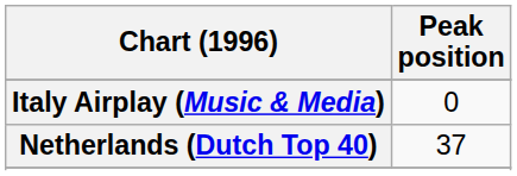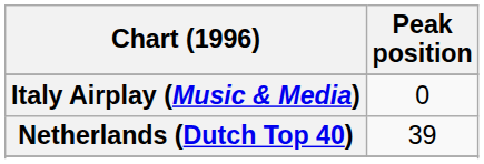Netherlands (Dutch Top 40) | Peak position: 37 -> 39
